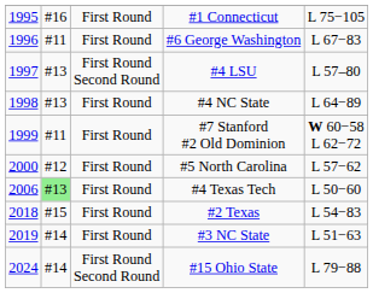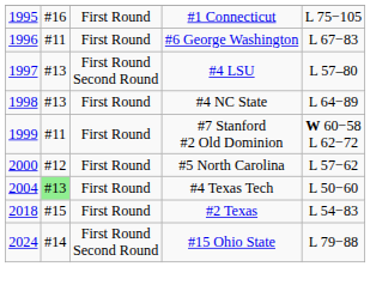#4 Texas Tech | column 1: 2006 -> 2004
- row: 2019 | #14 | First Round | #3 NC State | L 51−63
